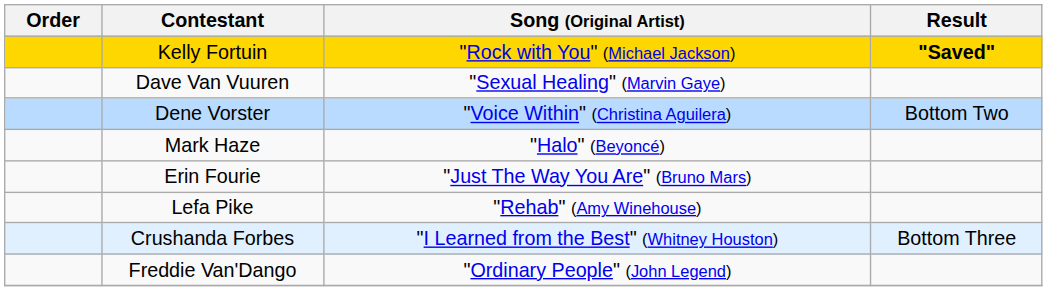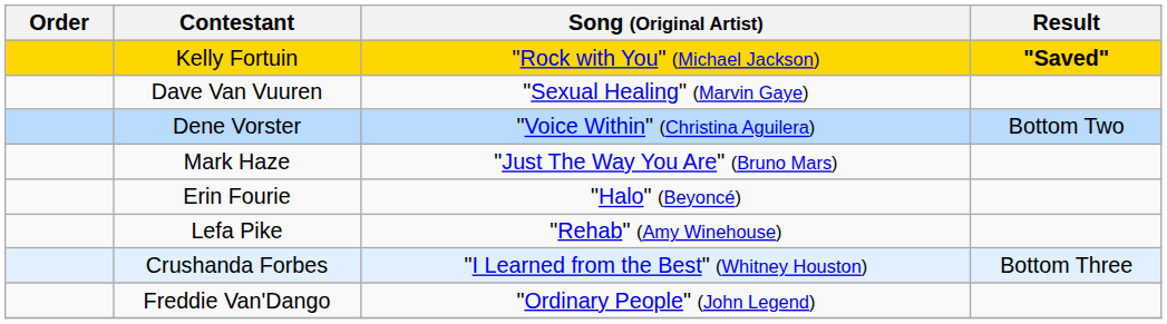Mark Haze | Song (Original Artist): "Halo" (Beyoncé) -> "Just The Way You Are" (Bruno Mars)
Erin Fourie | Song (Original Artist): "Just The Way You Are" (Bruno Mars) -> "Halo" (Beyoncé)
